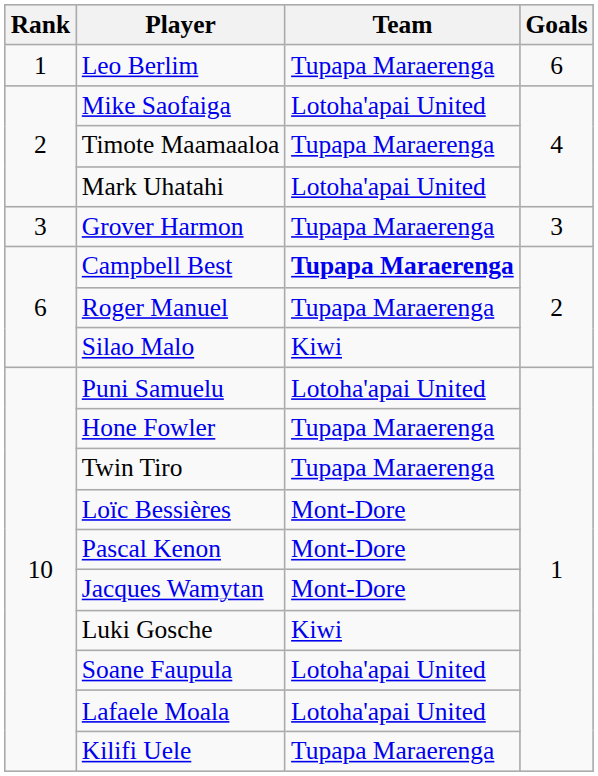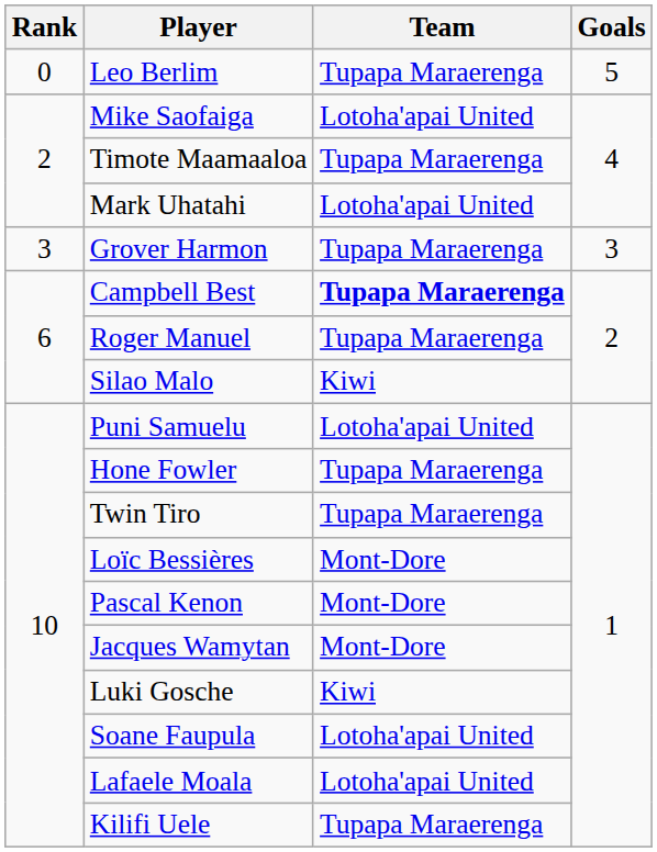Leo Berlim | Rank: 1 -> 0
Leo Berlim | Goals: 6 -> 5
